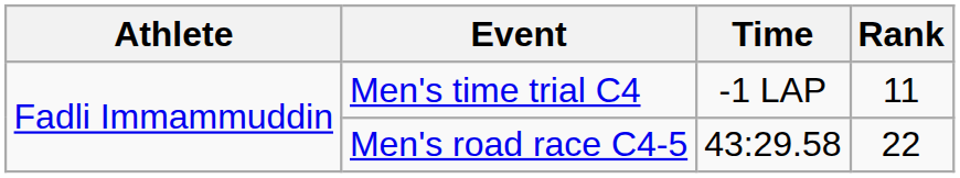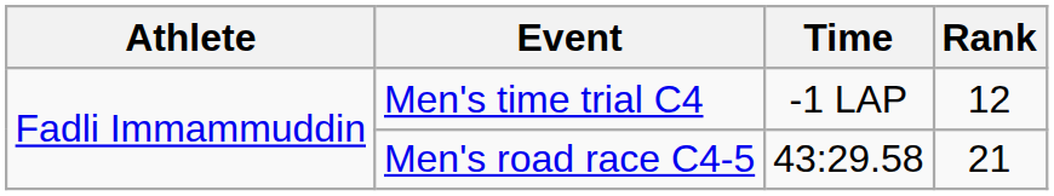Men's time trial C4 | Rank: 11 -> 12
Men's road race C4-5 | Rank: 22 -> 21
